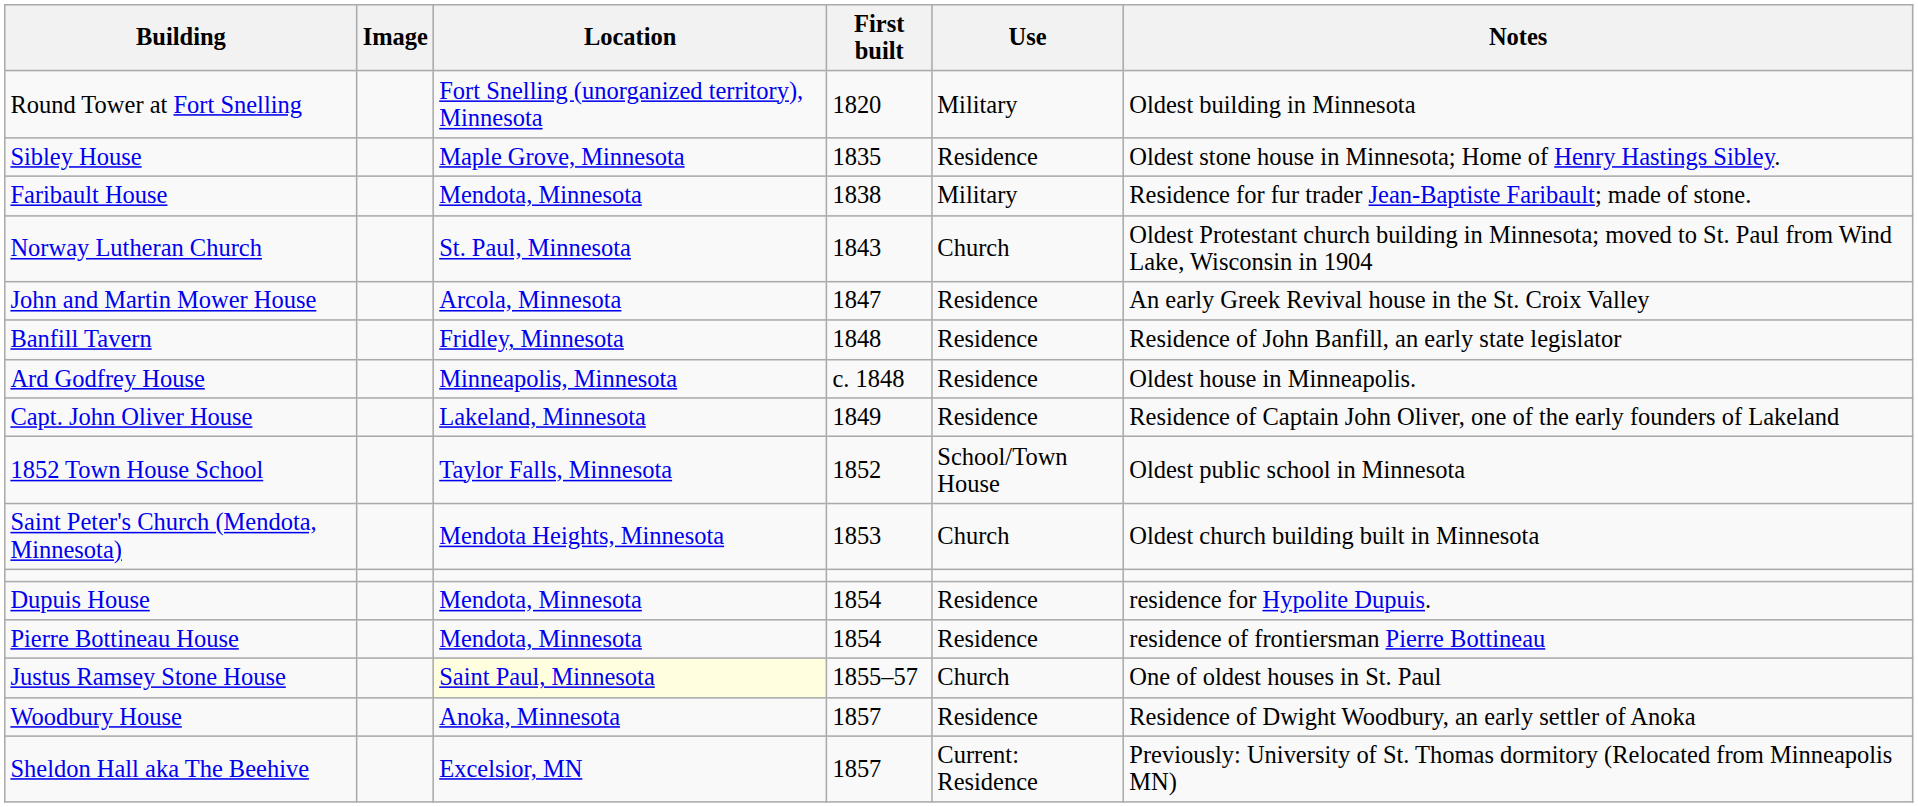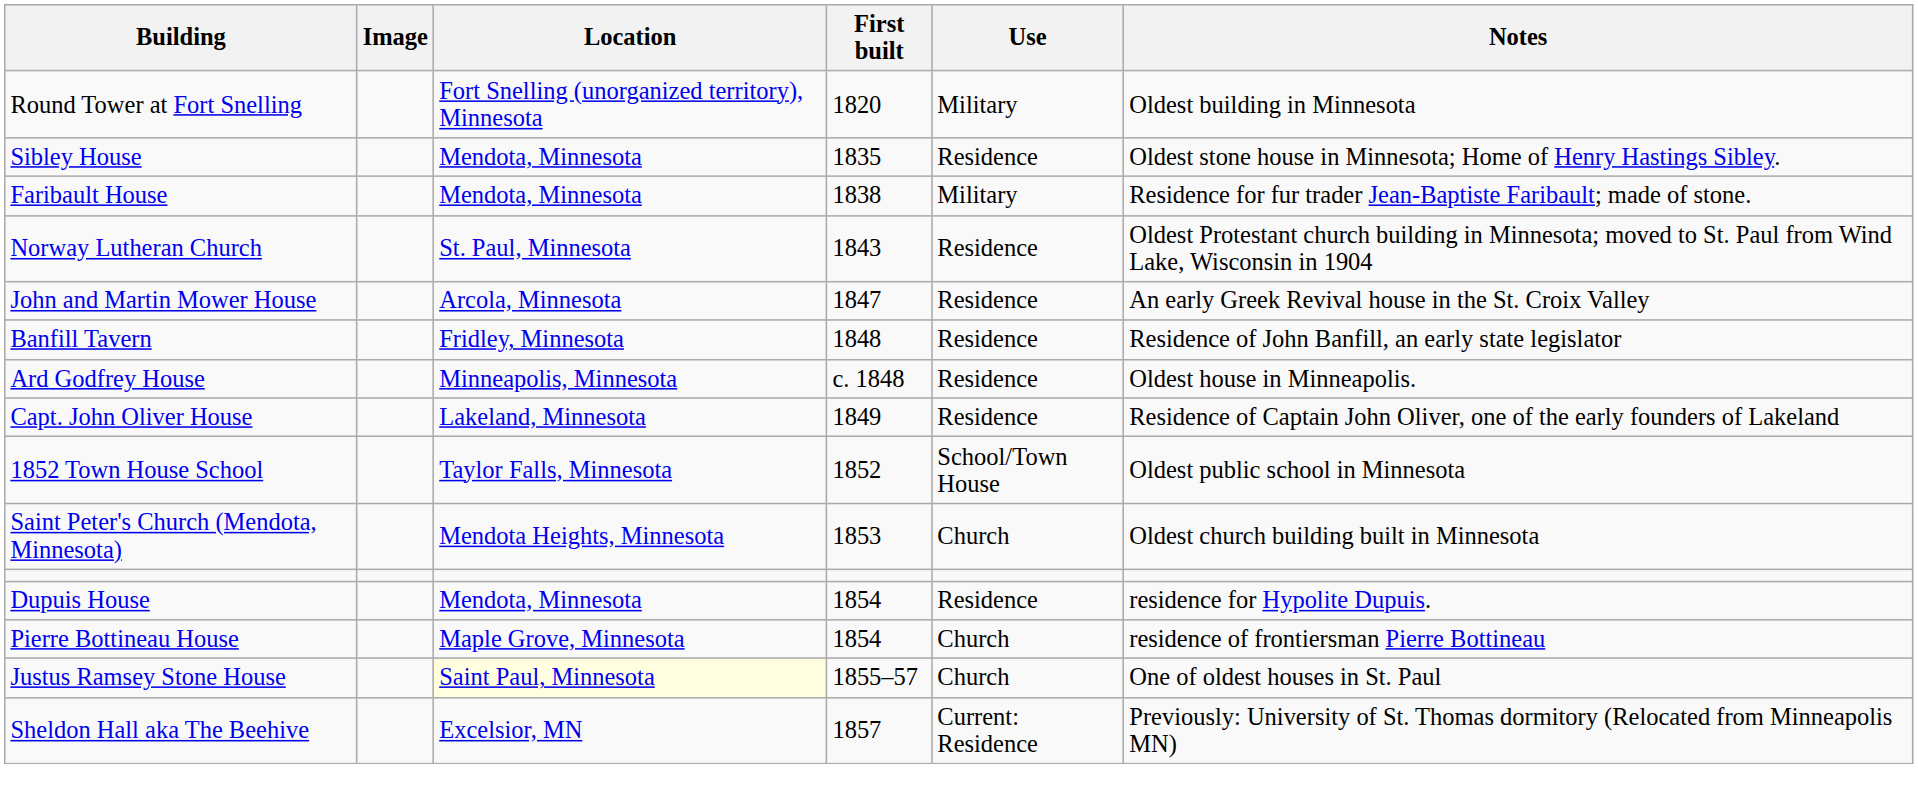Sibley House | Location: Maple Grove, Minnesota -> Mendota, Minnesota
Norway Lutheran Church | Use: Church -> Residence
Pierre Bottineau House | Location: Mendota, Minnesota -> Maple Grove, Minnesota
Pierre Bottineau House | Use: Residence -> Church
- row: Woodbury House | Anoka, Minnesota | 1857 | Residence | Residence of Dwight Woodbury, an early settler of Anoka
